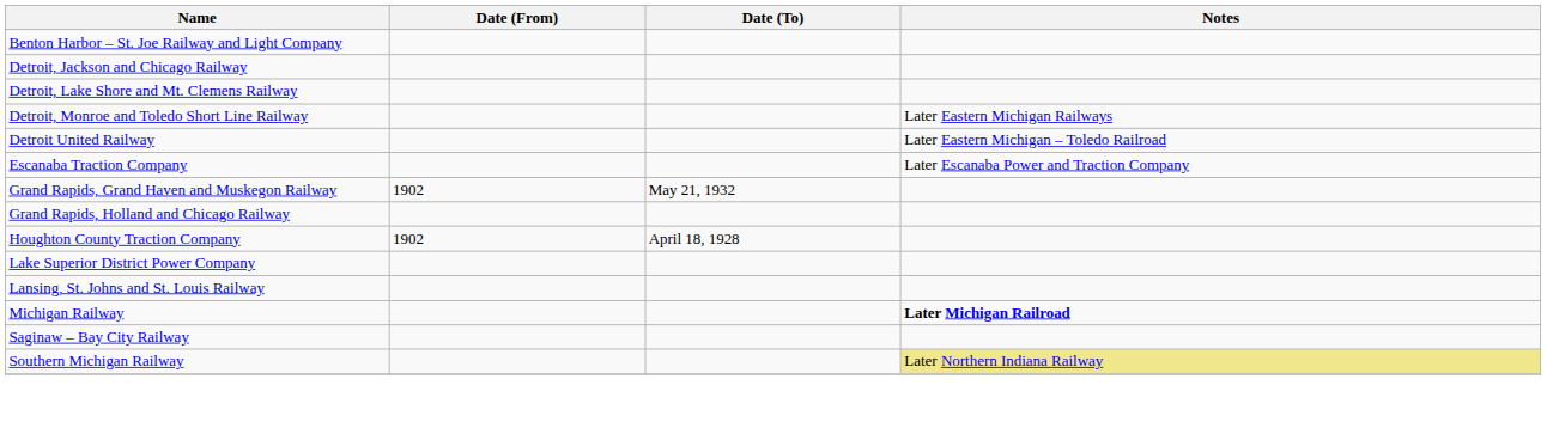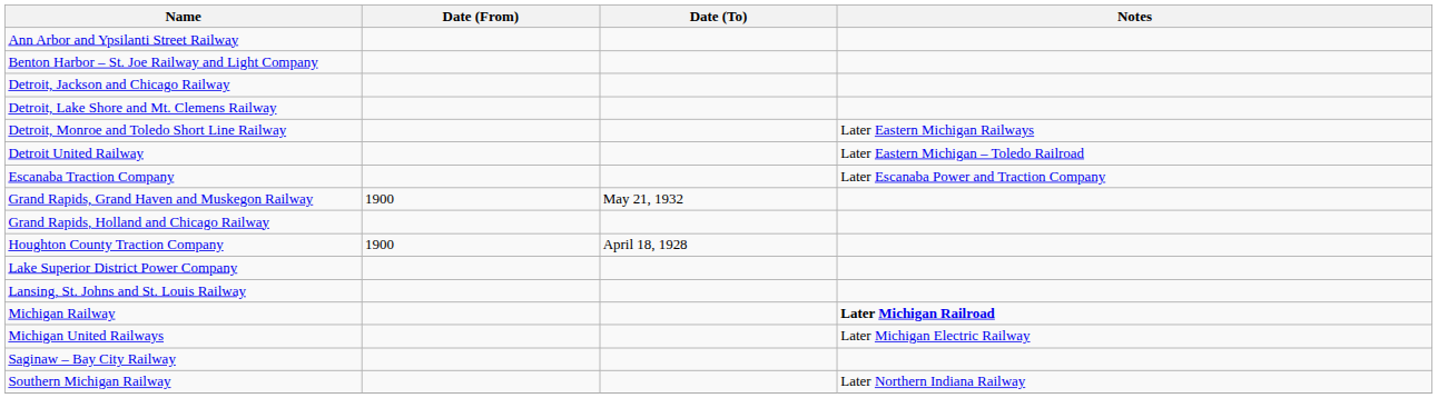+ row: Ann Arbor and Ypsilanti Street Railway
Grand Rapids, Grand Haven and Muskegon Railway | Date (From): 1902 -> 1900
Houghton County Traction Company | Date (From): 1902 -> 1900
+ row: Michigan United Railways | Later Michigan Electric Railway
Southern Michigan Railway | Notes: khaki background -> no background
